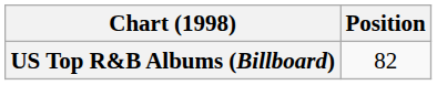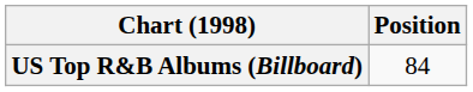US Top R&B Albums (Billboard) | Position: 82 -> 84
